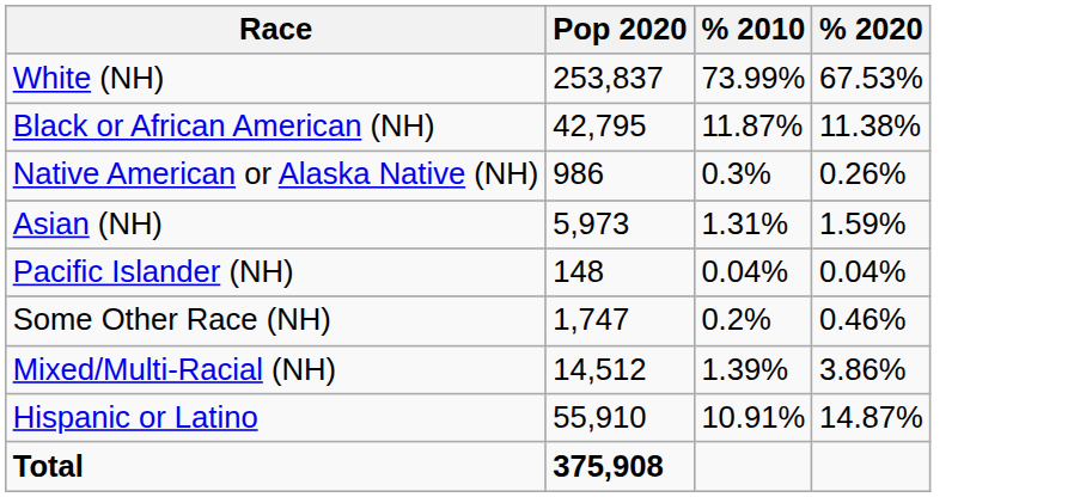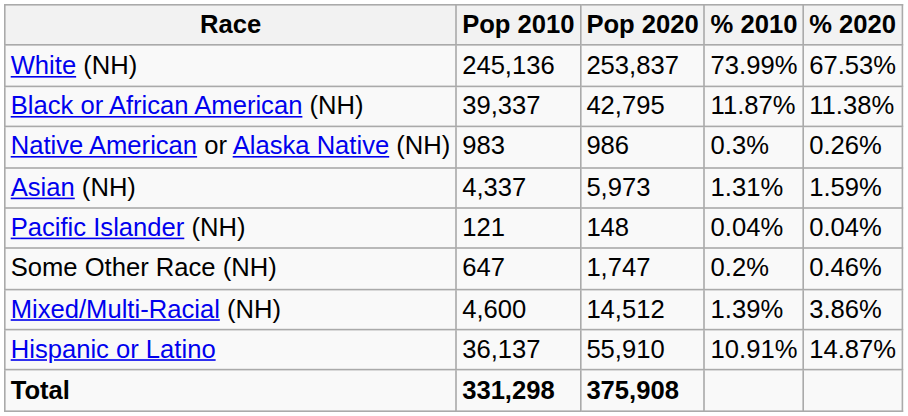+ column: Pop 2010 | 245,136 | 39,337 | 983 | 4,337 | 121 | 647 | 4,600 | 36,137 | 331,298
